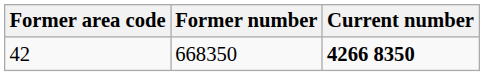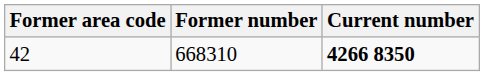42 | Former number: 668350 -> 668310
